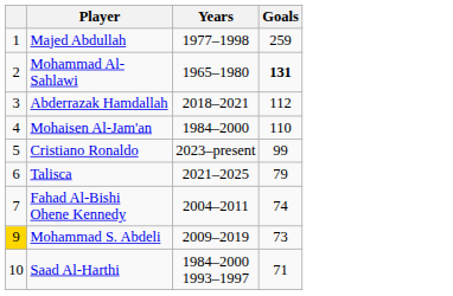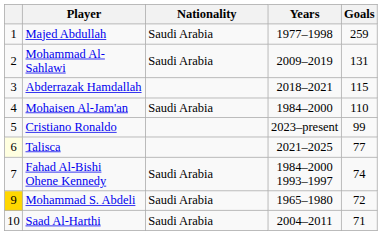+ column: Nationality | Saudi Arabia | Saudi Arabia | Saudi Arabia | Saudi Arabia | Saudi Arabia | Saudi Arabia
Mohammad Al-Sahlawi | Years: 1965–1980 -> 2009–2019
Mohammad Al-Sahlawi | Goals: bold -> normal
Abderrazak Hamdallah | Goals: 112 -> 115
Talisca | column 1: no background -> lightyellow background
Talisca | Goals: 79 -> 77
Fahad Al-Bishi Ohene Kennedy | Years: 2004–2011 -> 1984–2000 1993–1997
Mohammad S. Abdeli | Years: 2009–2019 -> 1965–1980
Mohammad S. Abdeli | Goals: 73 -> 72
Saad Al-Harthi | Years: 1984–2000 1993–1997 -> 2004–2011
